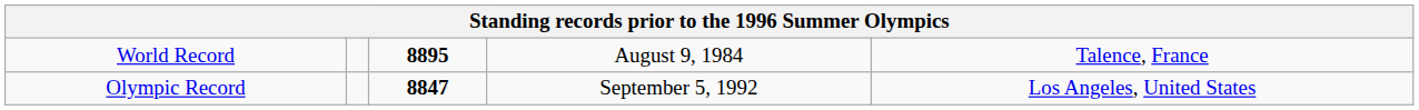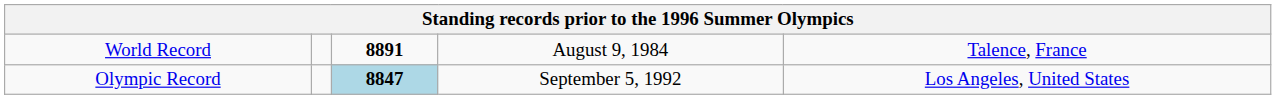World Record | column 3: 8895 -> 8891
Olympic Record | column 3: no background -> lightblue background
